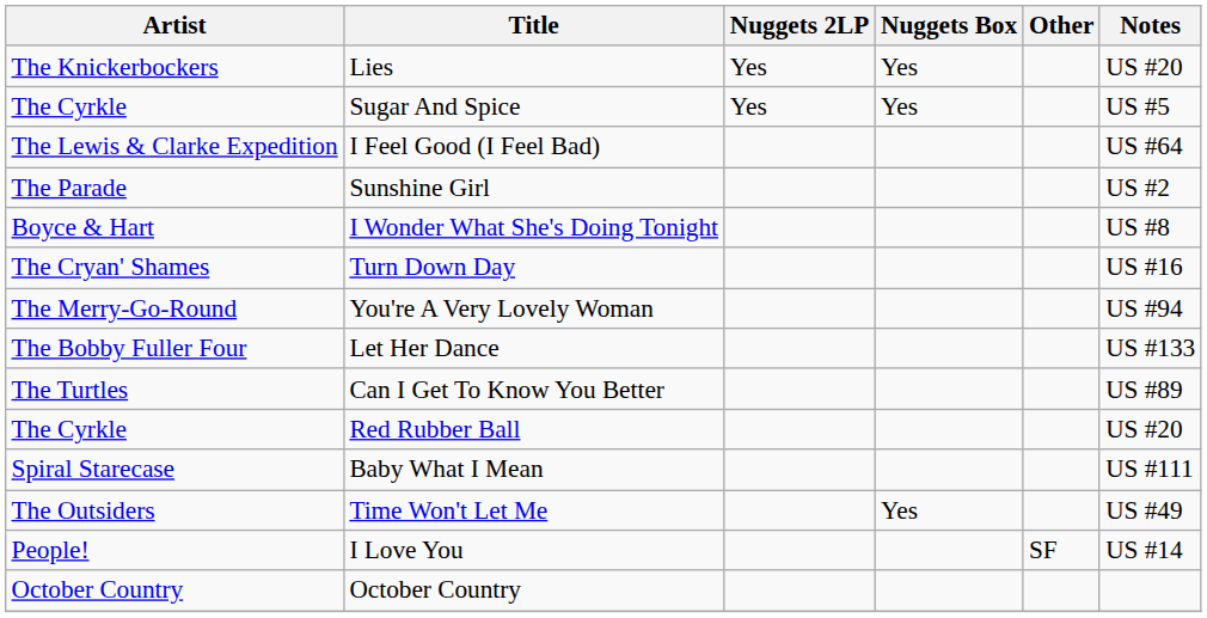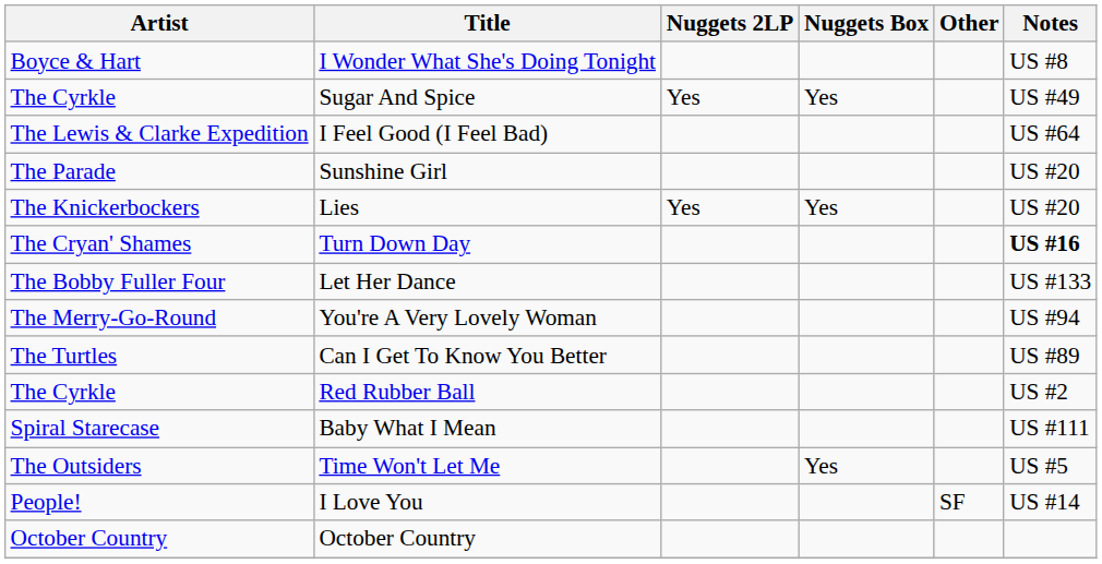rows swapped: Lies <-> I Wonder What She's Doing Tonight
Sugar And Spice | Notes: US #5 -> US #49
Sunshine Girl | Notes: US #2 -> US #20
Turn Down Day | Notes: normal -> bold
rows swapped: You're A Very Lovely Woman <-> Let Her Dance
Red Rubber Ball | Notes: US #20 -> US #2
Time Won't Let Me | Notes: US #49 -> US #5
